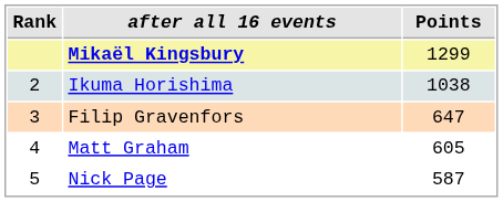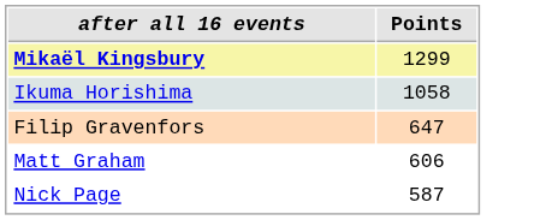- column: Rank | 2 | 3 | 4 | 5
Ikuma Horishima | Points: 1038 -> 1058
Matt Graham | Points: 605 -> 606
